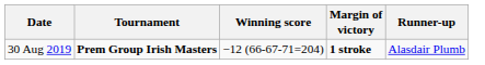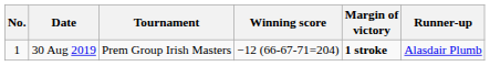+ column: No. | 1
30 Aug 2019 | Tournament: bold -> normal
